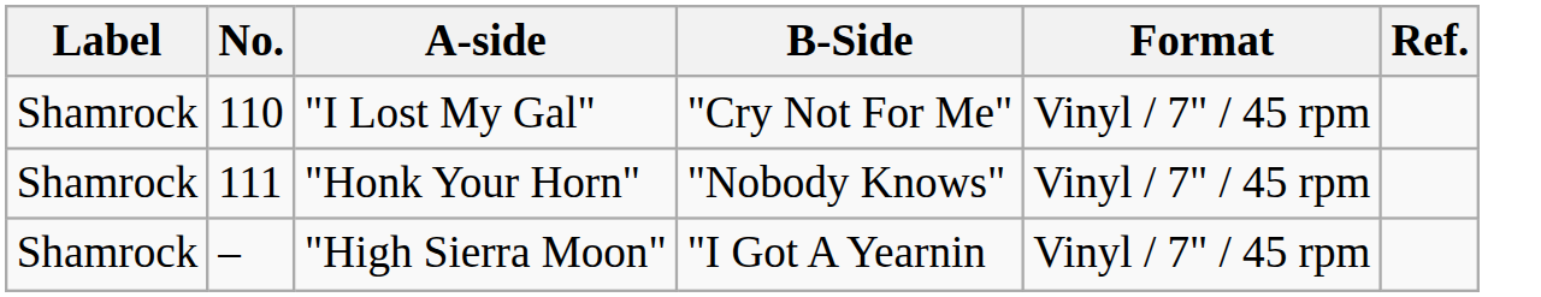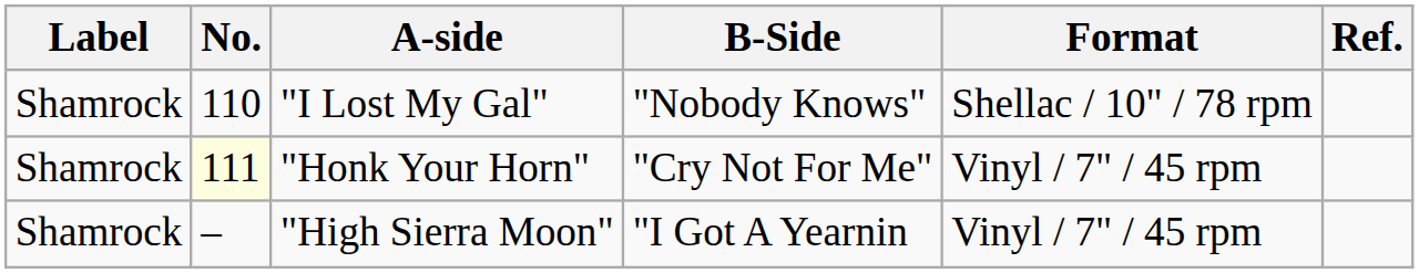"I Lost My Gal" | B-Side: "Cry Not For Me" -> "Nobody Knows"
"I Lost My Gal" | Format: Vinyl / 7" / 45 rpm -> Shellac / 10" / 78 rpm
"Honk Your Horn" | No.: no background -> lightyellow background
"Honk Your Horn" | B-Side: "Nobody Knows" -> "Cry Not For Me"
